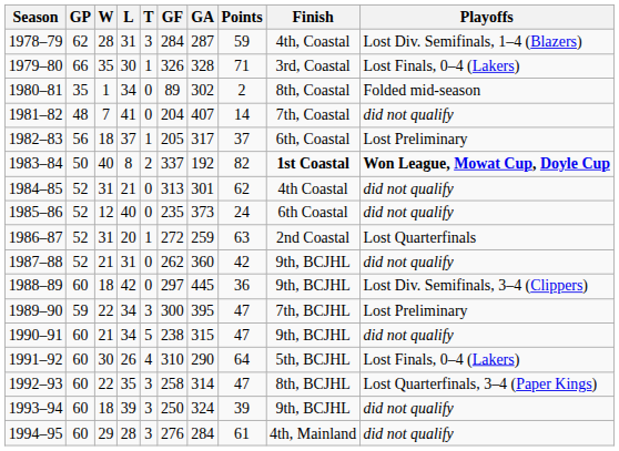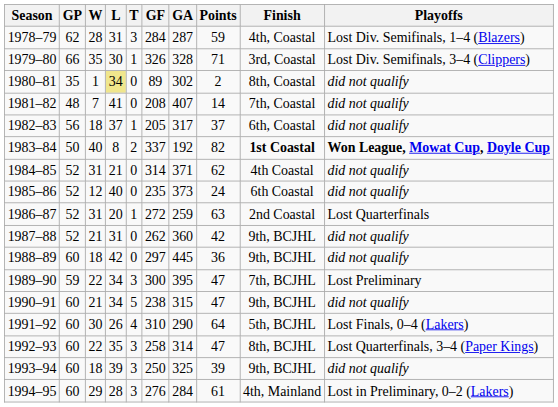1979–80 | Playoffs: Lost Finals, 0–4 (Lakers) -> Lost Div. Semifinals, 3–4 (Clippers)
1980–81 | L: no background -> khaki background
1980–81 | Playoffs: Folded mid-season -> did not qualify
1981–82 | GF: 204 -> 208
1982–83 | Playoffs: Lost Preliminary -> did not qualify
1984–85 | GF: 313 -> 314
1984–85 | GA: 301 -> 371
1988–89 | Playoffs: Lost Div. Semifinals, 3–4 (Clippers) -> did not qualify
1993–94 | GA: 324 -> 325
1994–95 | Playoffs: did not qualify -> Lost in Preliminary, 0–2 (Lakers)
